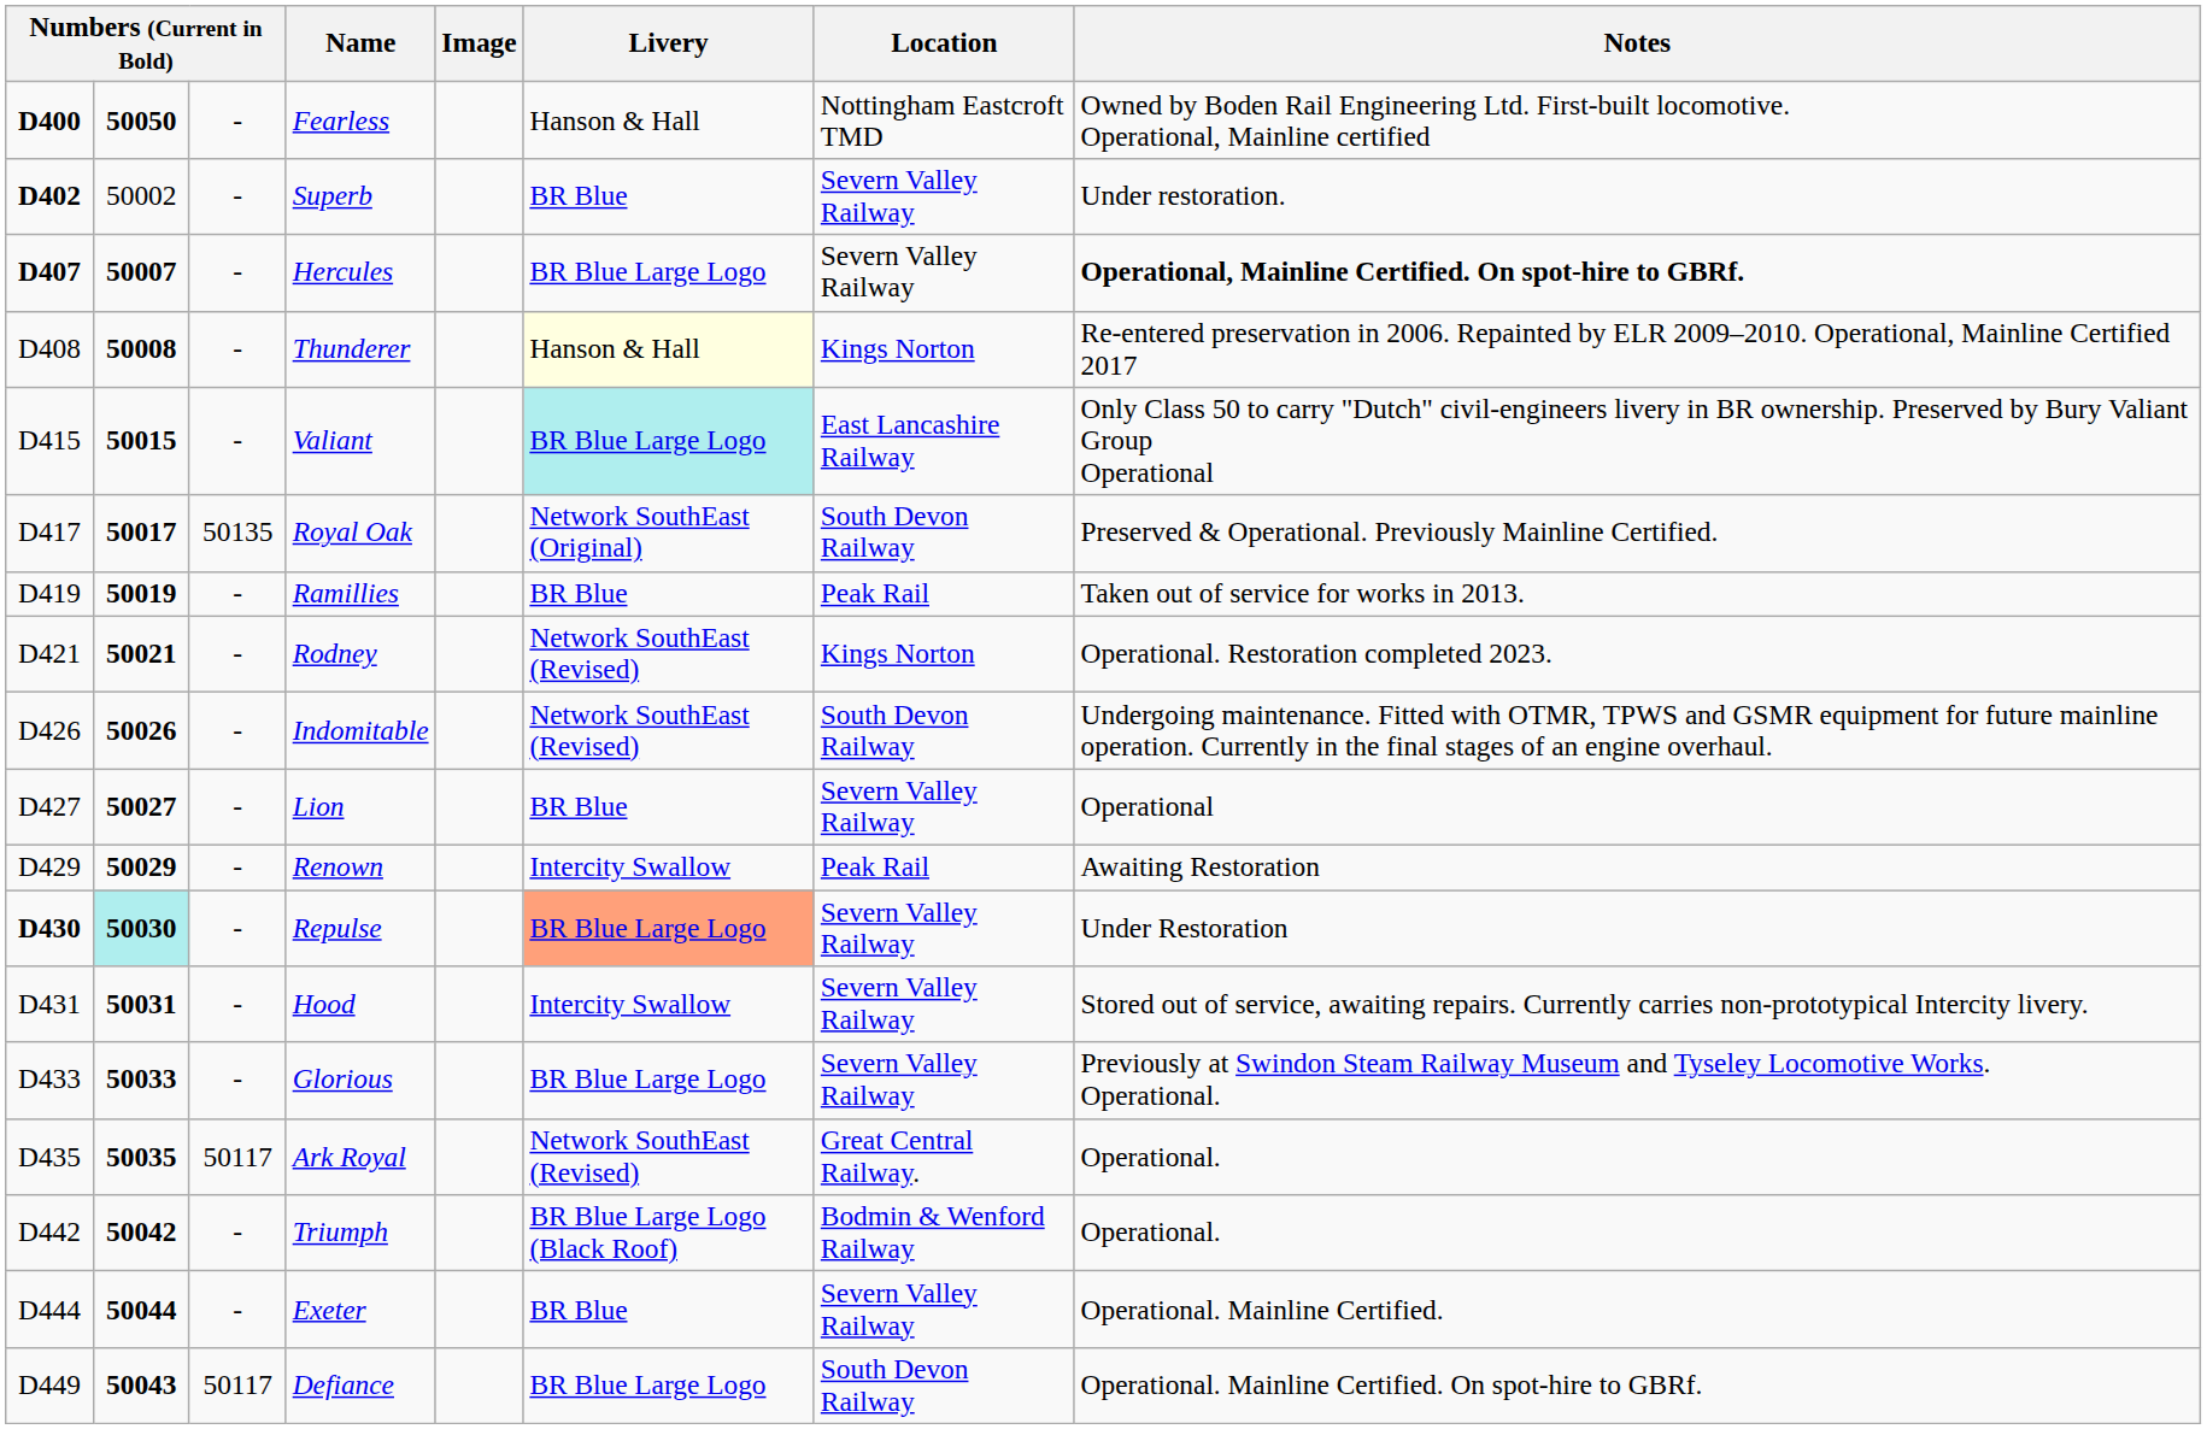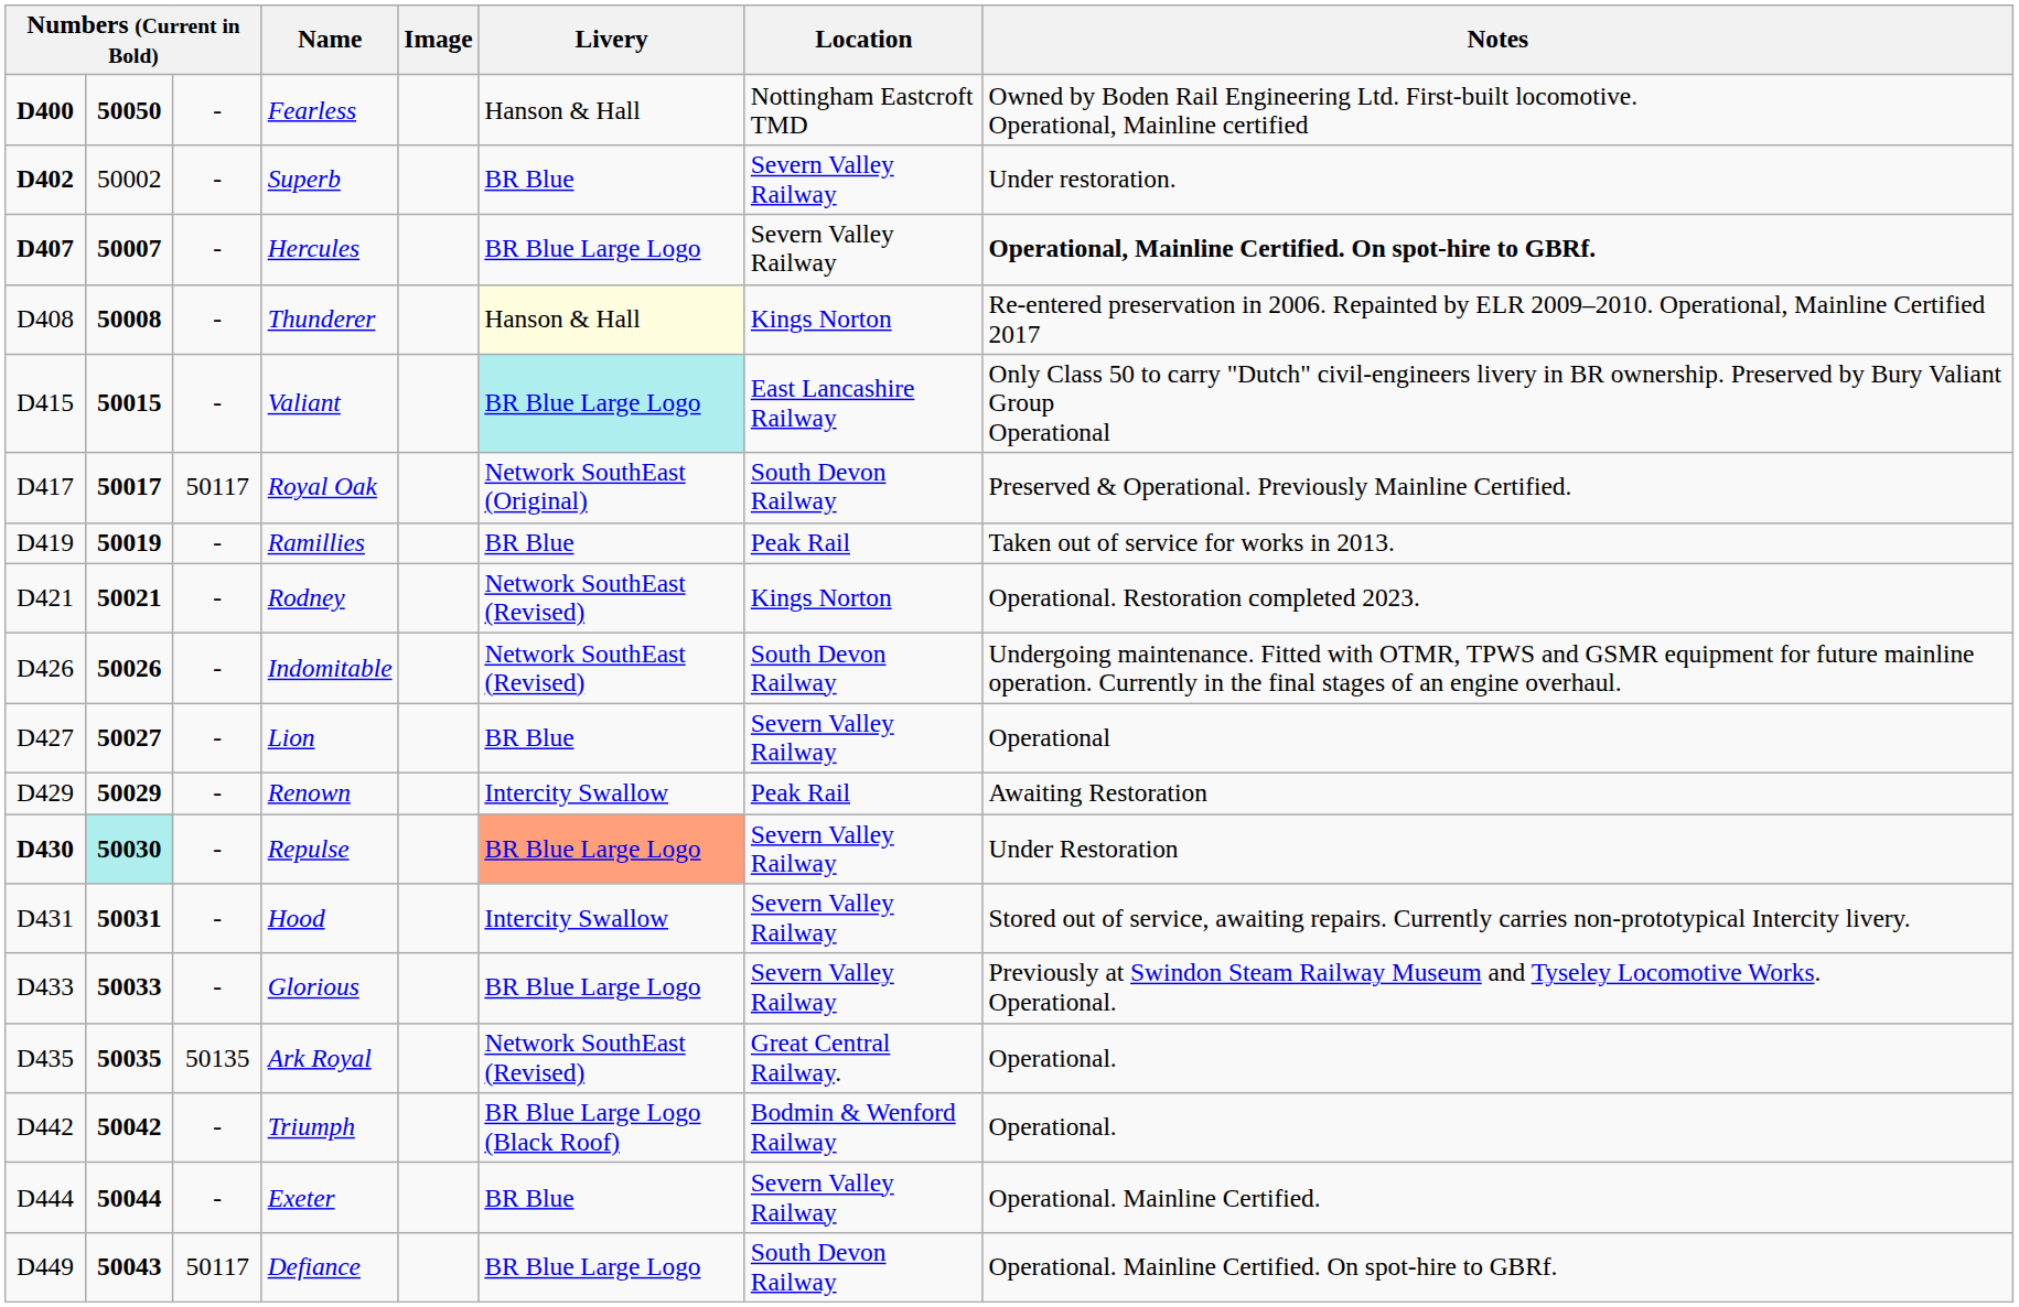Royal Oak | column 3: 50135 -> 50117
Ark Royal | column 3: 50117 -> 50135
